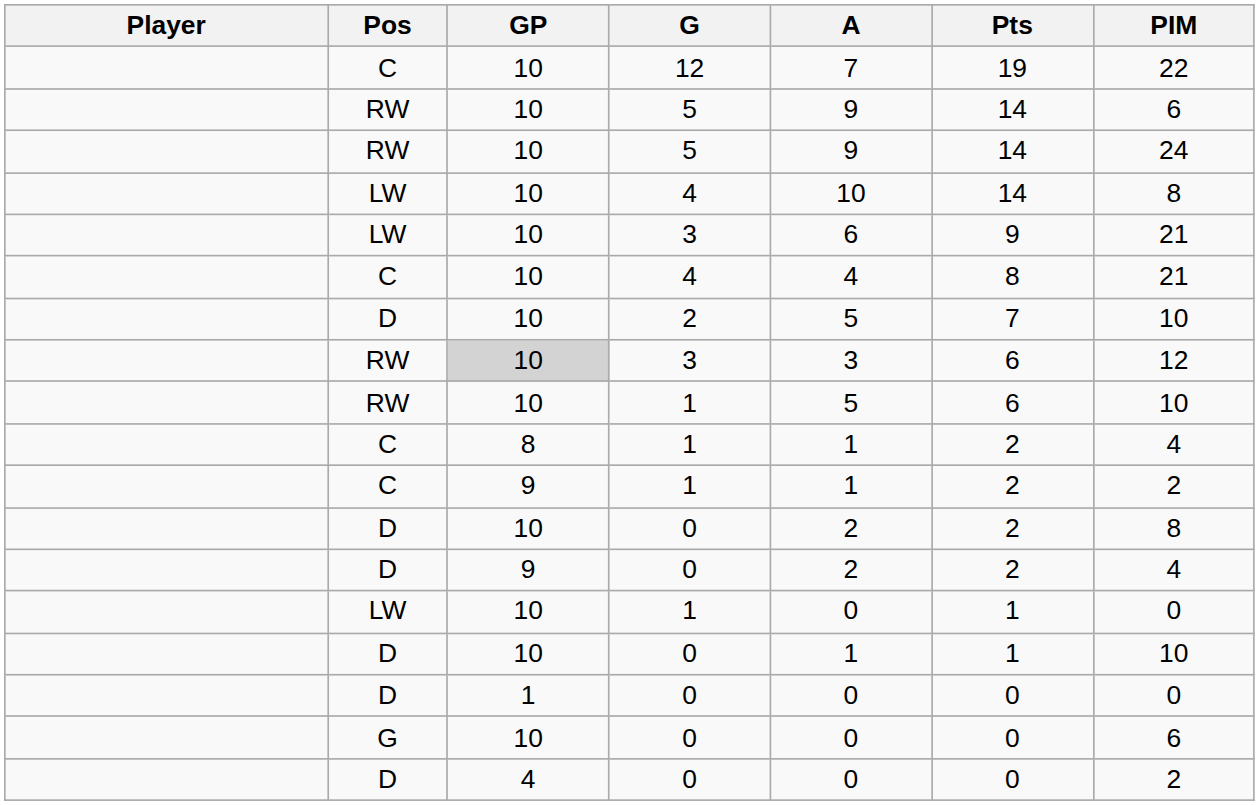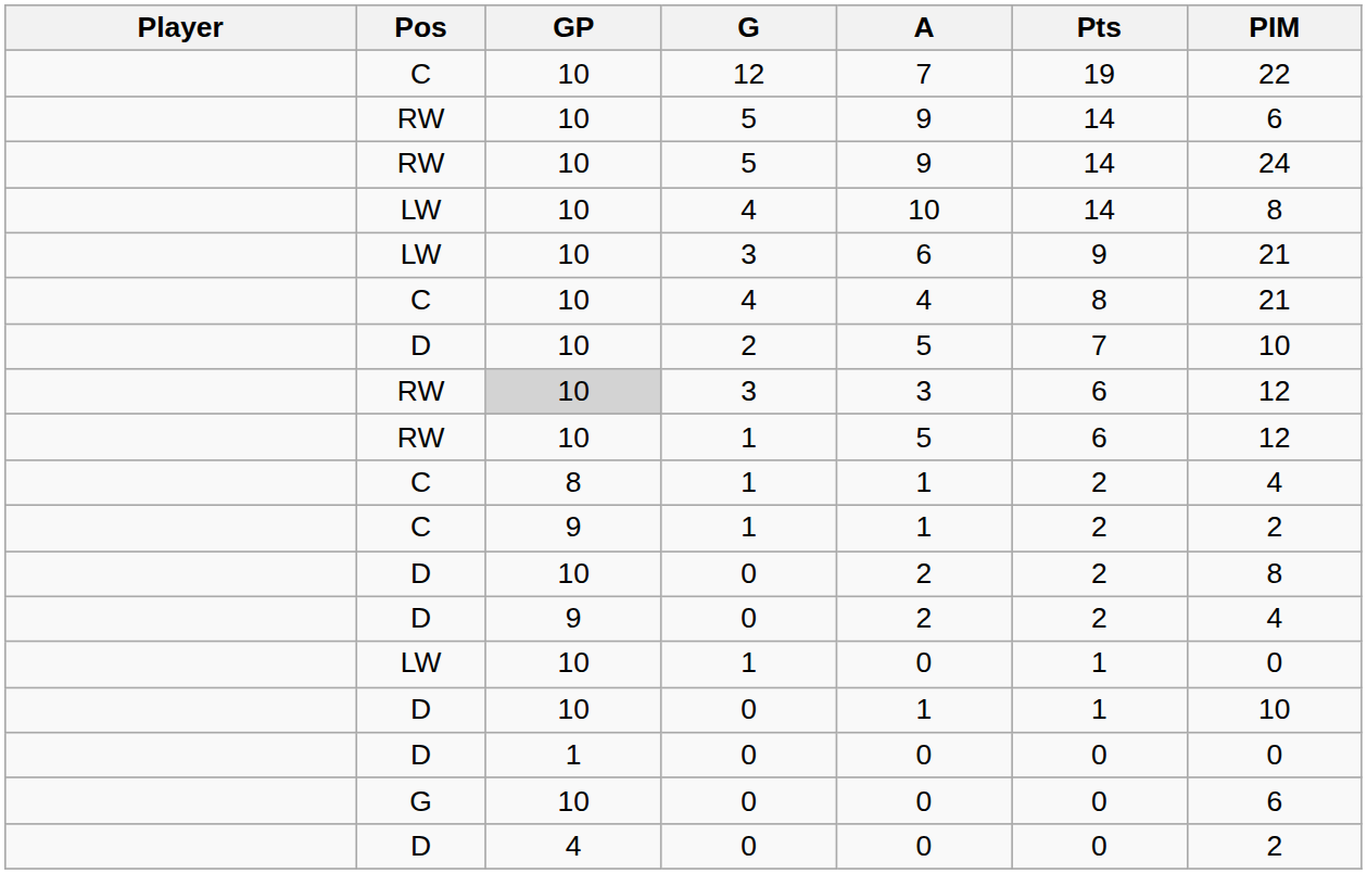RW / 1 | PIM: 10 -> 12
